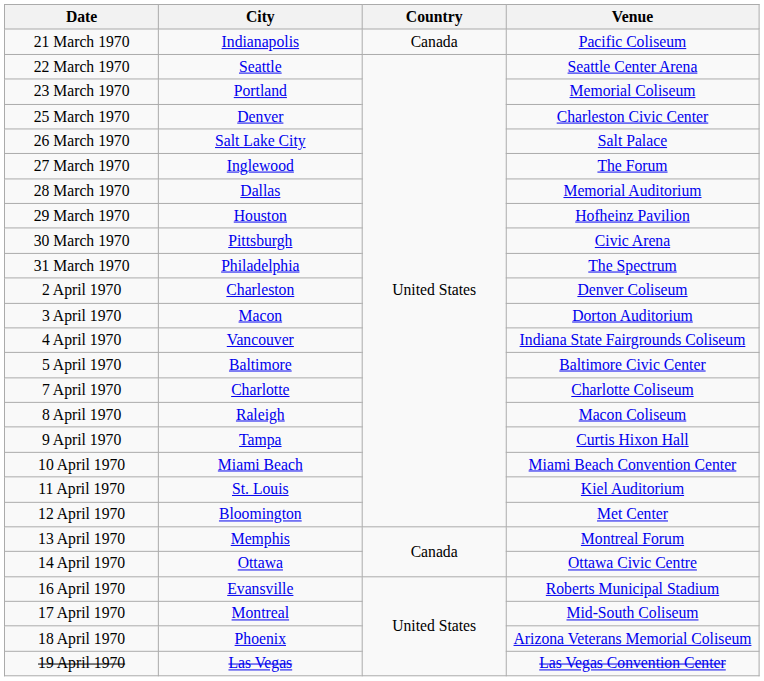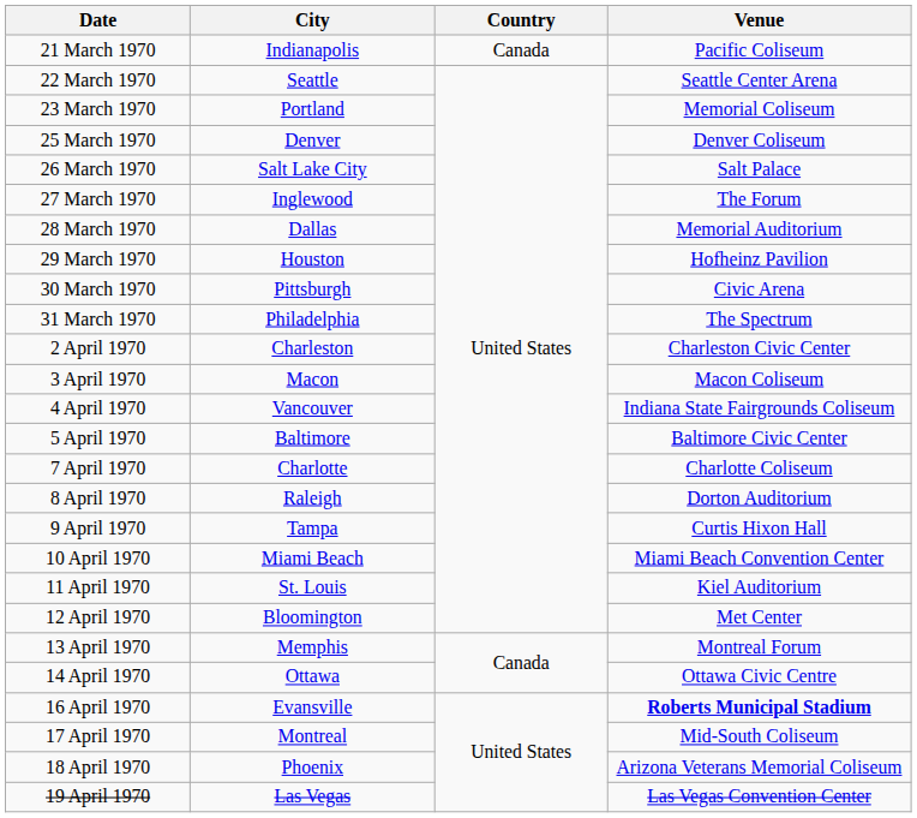25 March 1970 | Venue: Charleston Civic Center -> Denver Coliseum
2 April 1970 | Venue: Denver Coliseum -> Charleston Civic Center
3 April 1970 | Venue: Dorton Auditorium -> Macon Coliseum
8 April 1970 | Venue: Macon Coliseum -> Dorton Auditorium
16 April 1970 | Venue: normal -> bold
